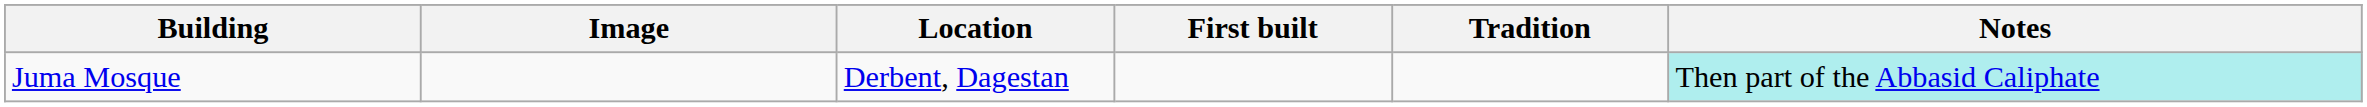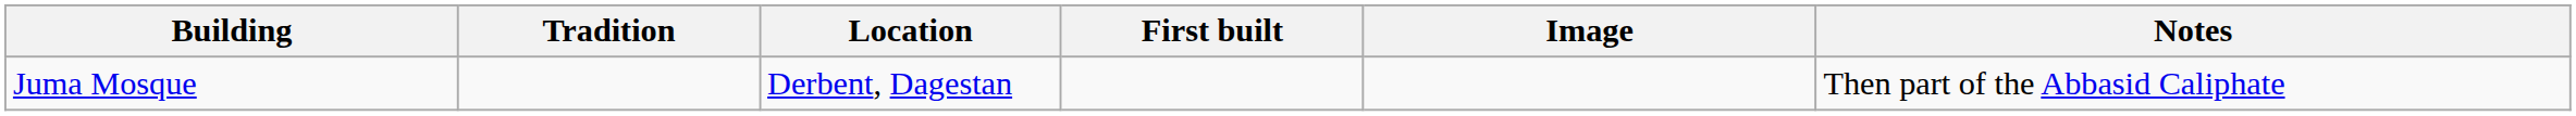columns swapped: Image <-> Tradition
Juma Mosque | Notes: paleturquoise background -> no background
